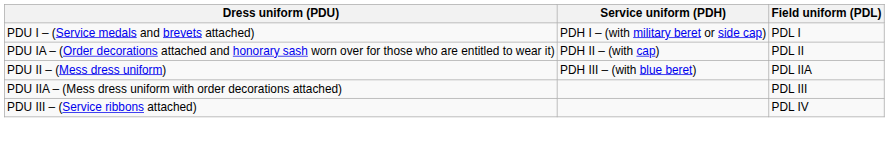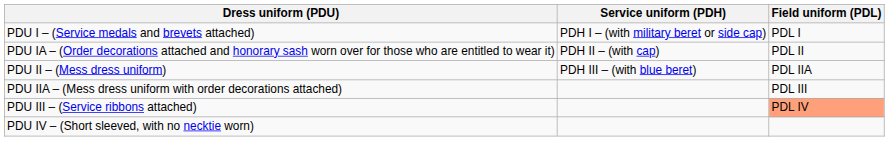PDU III – (Service ribbons attached) | Field uniform (PDL): no background -> lightsalmon background
+ row: PDU IV – (Short sleeved, with no necktie worn)
